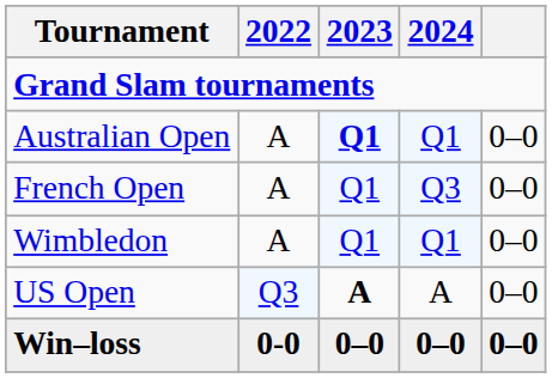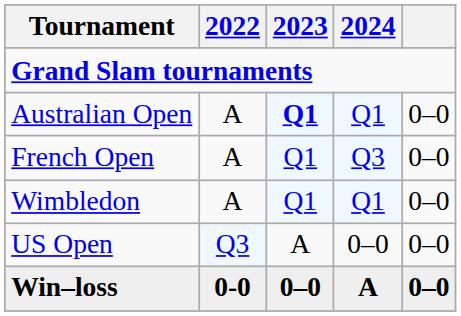US Open | 2023: bold -> normal
US Open | 2024: A -> 0–0
Win–loss | 2024: 0–0 -> A
